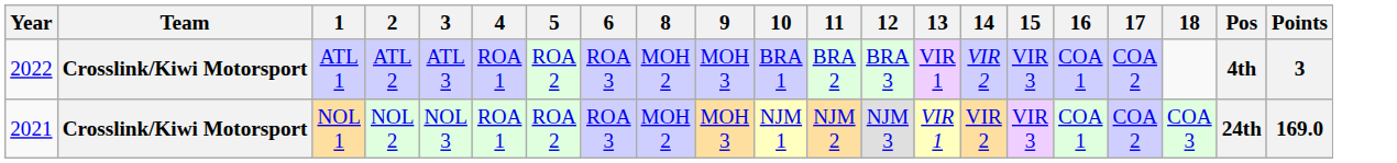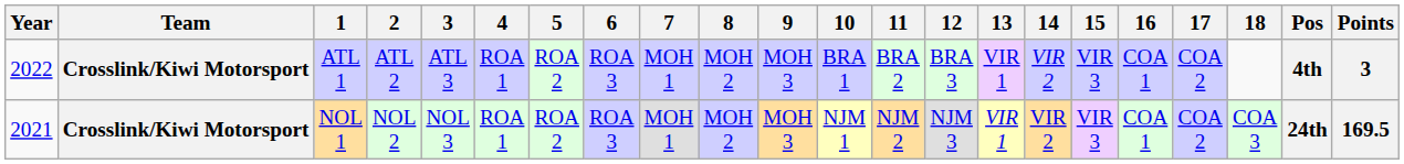+ column: 7 | MOH 1 | MOH 1
NOL 1 | Points: 169.0 -> 169.5
